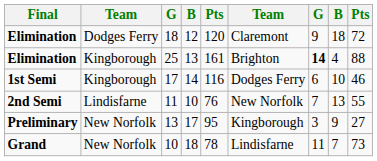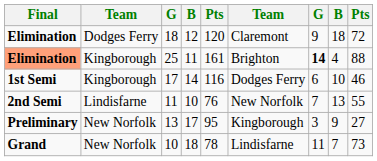25 | Final: no background -> lightsalmon background
25 | column 4: 13 -> 11
